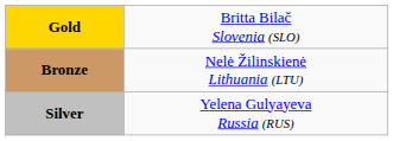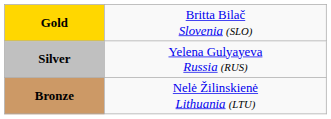rows swapped: Silver <-> Bronze
